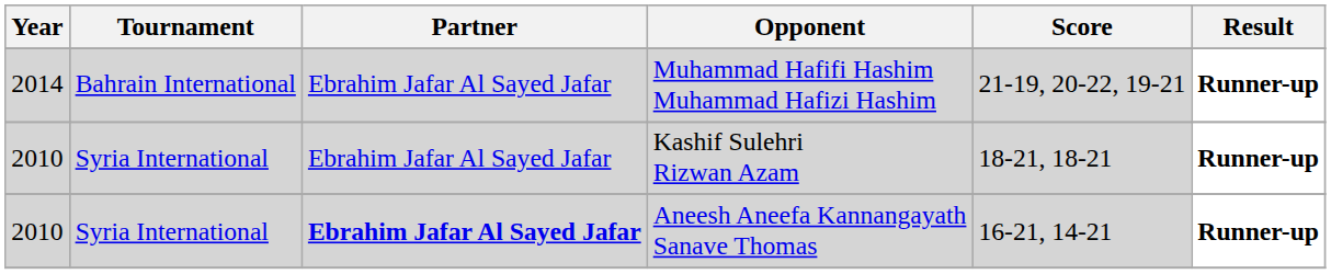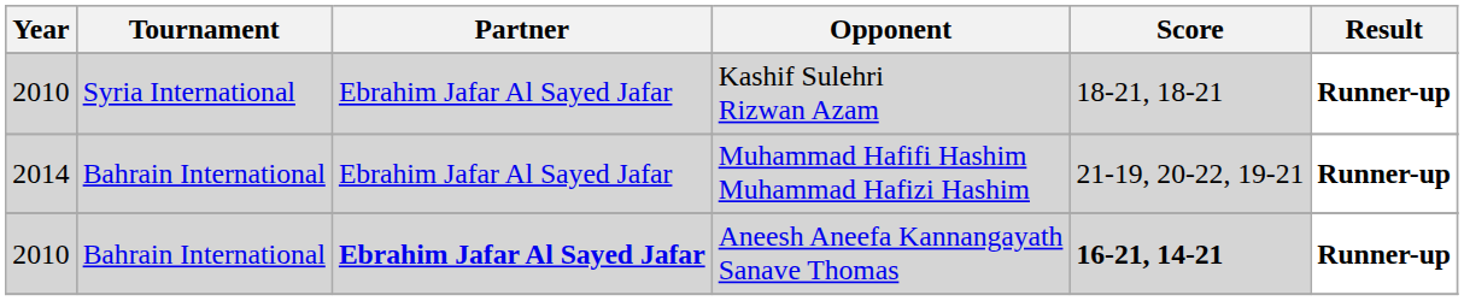rows swapped: Muhammad Hafifi Hashim Muhammad Hafizi Hashim <-> Kashif Sulehri Rizwan Azam
Aneesh Aneefa Kannangayath Sanave Thomas | Tournament: Syria International -> Bahrain International
Aneesh Aneefa Kannangayath Sanave Thomas | Score: normal -> bold
